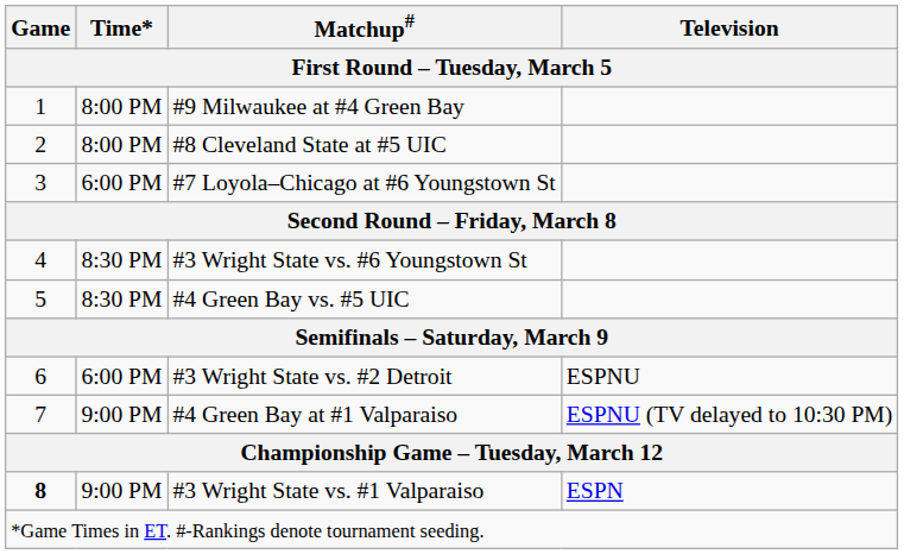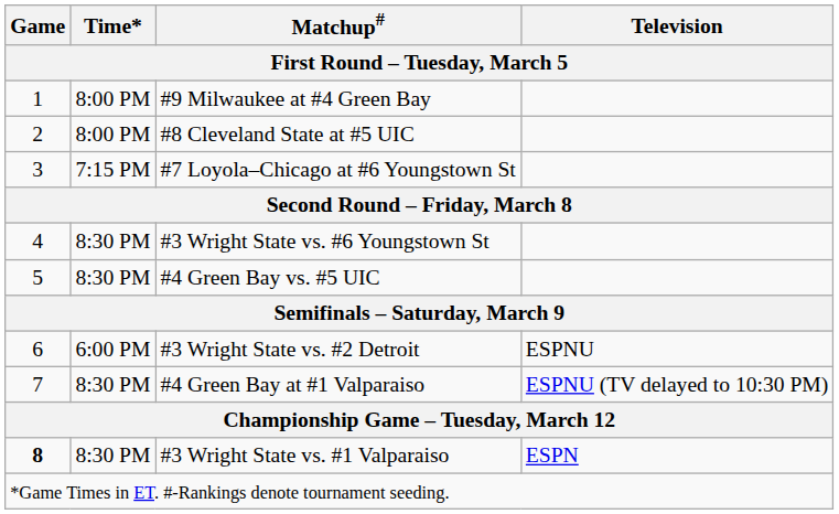#7 Loyola–Chicago at #6 Youngstown St | Time*: 6:00 PM -> 7:15 PM
#4 Green Bay at #1 Valparaiso | Time*: 9:00 PM -> 8:30 PM
#3 Wright State vs. #1 Valparaiso | Time*: 9:00 PM -> 8:30 PM
